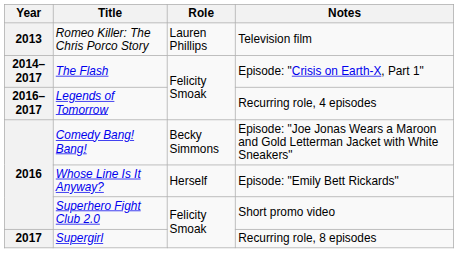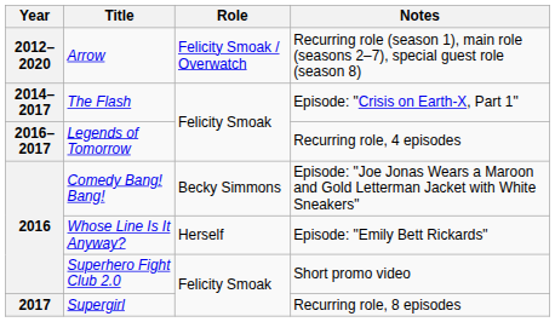+ row: 2012–2020 | Arrow | Felicity Smoak / Overwatch | Recurring role (season 1), main role (seasons 2–7), special guest role (season 8)
- row: 2013 | Romeo Killer: The Chris Porco Story | Lauren Phillips | Television film
